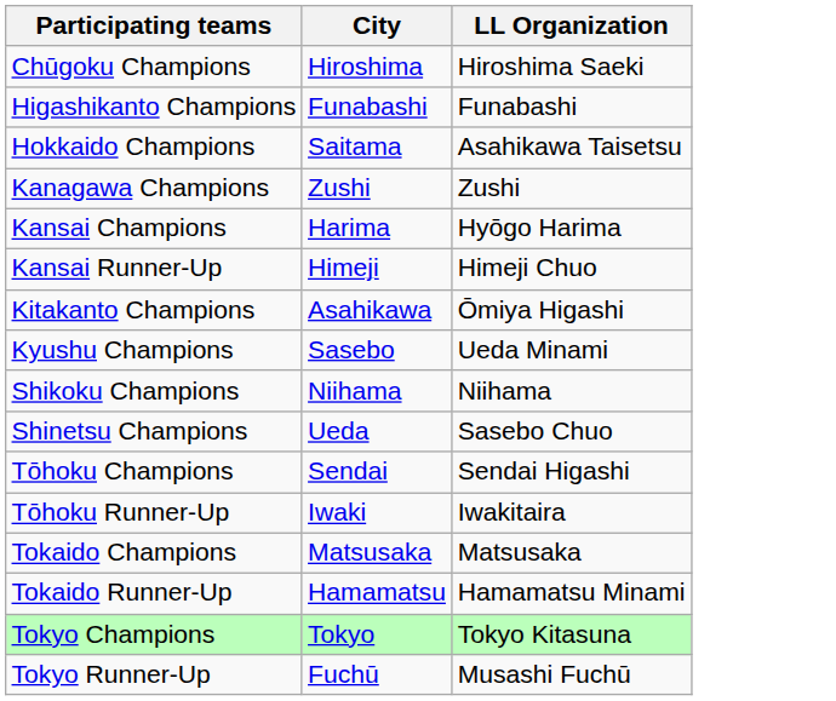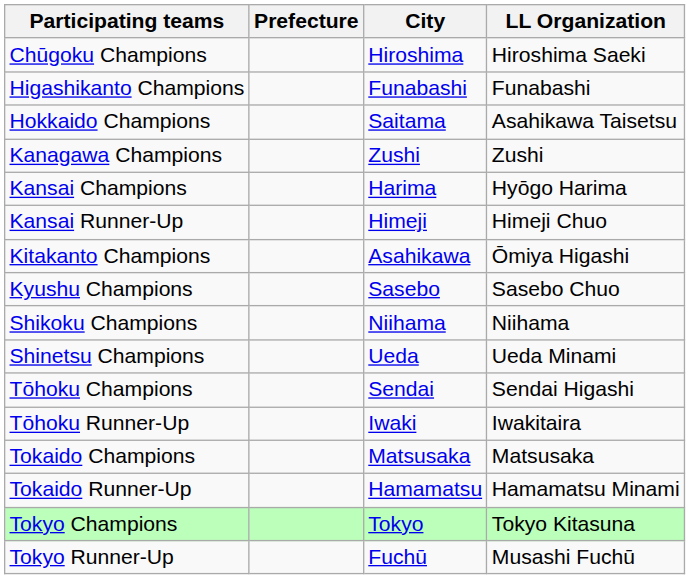+ column: Prefecture
Kyushu Champions | LL Organization: Ueda Minami -> Sasebo Chuo
Shinetsu Champions | LL Organization: Sasebo Chuo -> Ueda Minami
